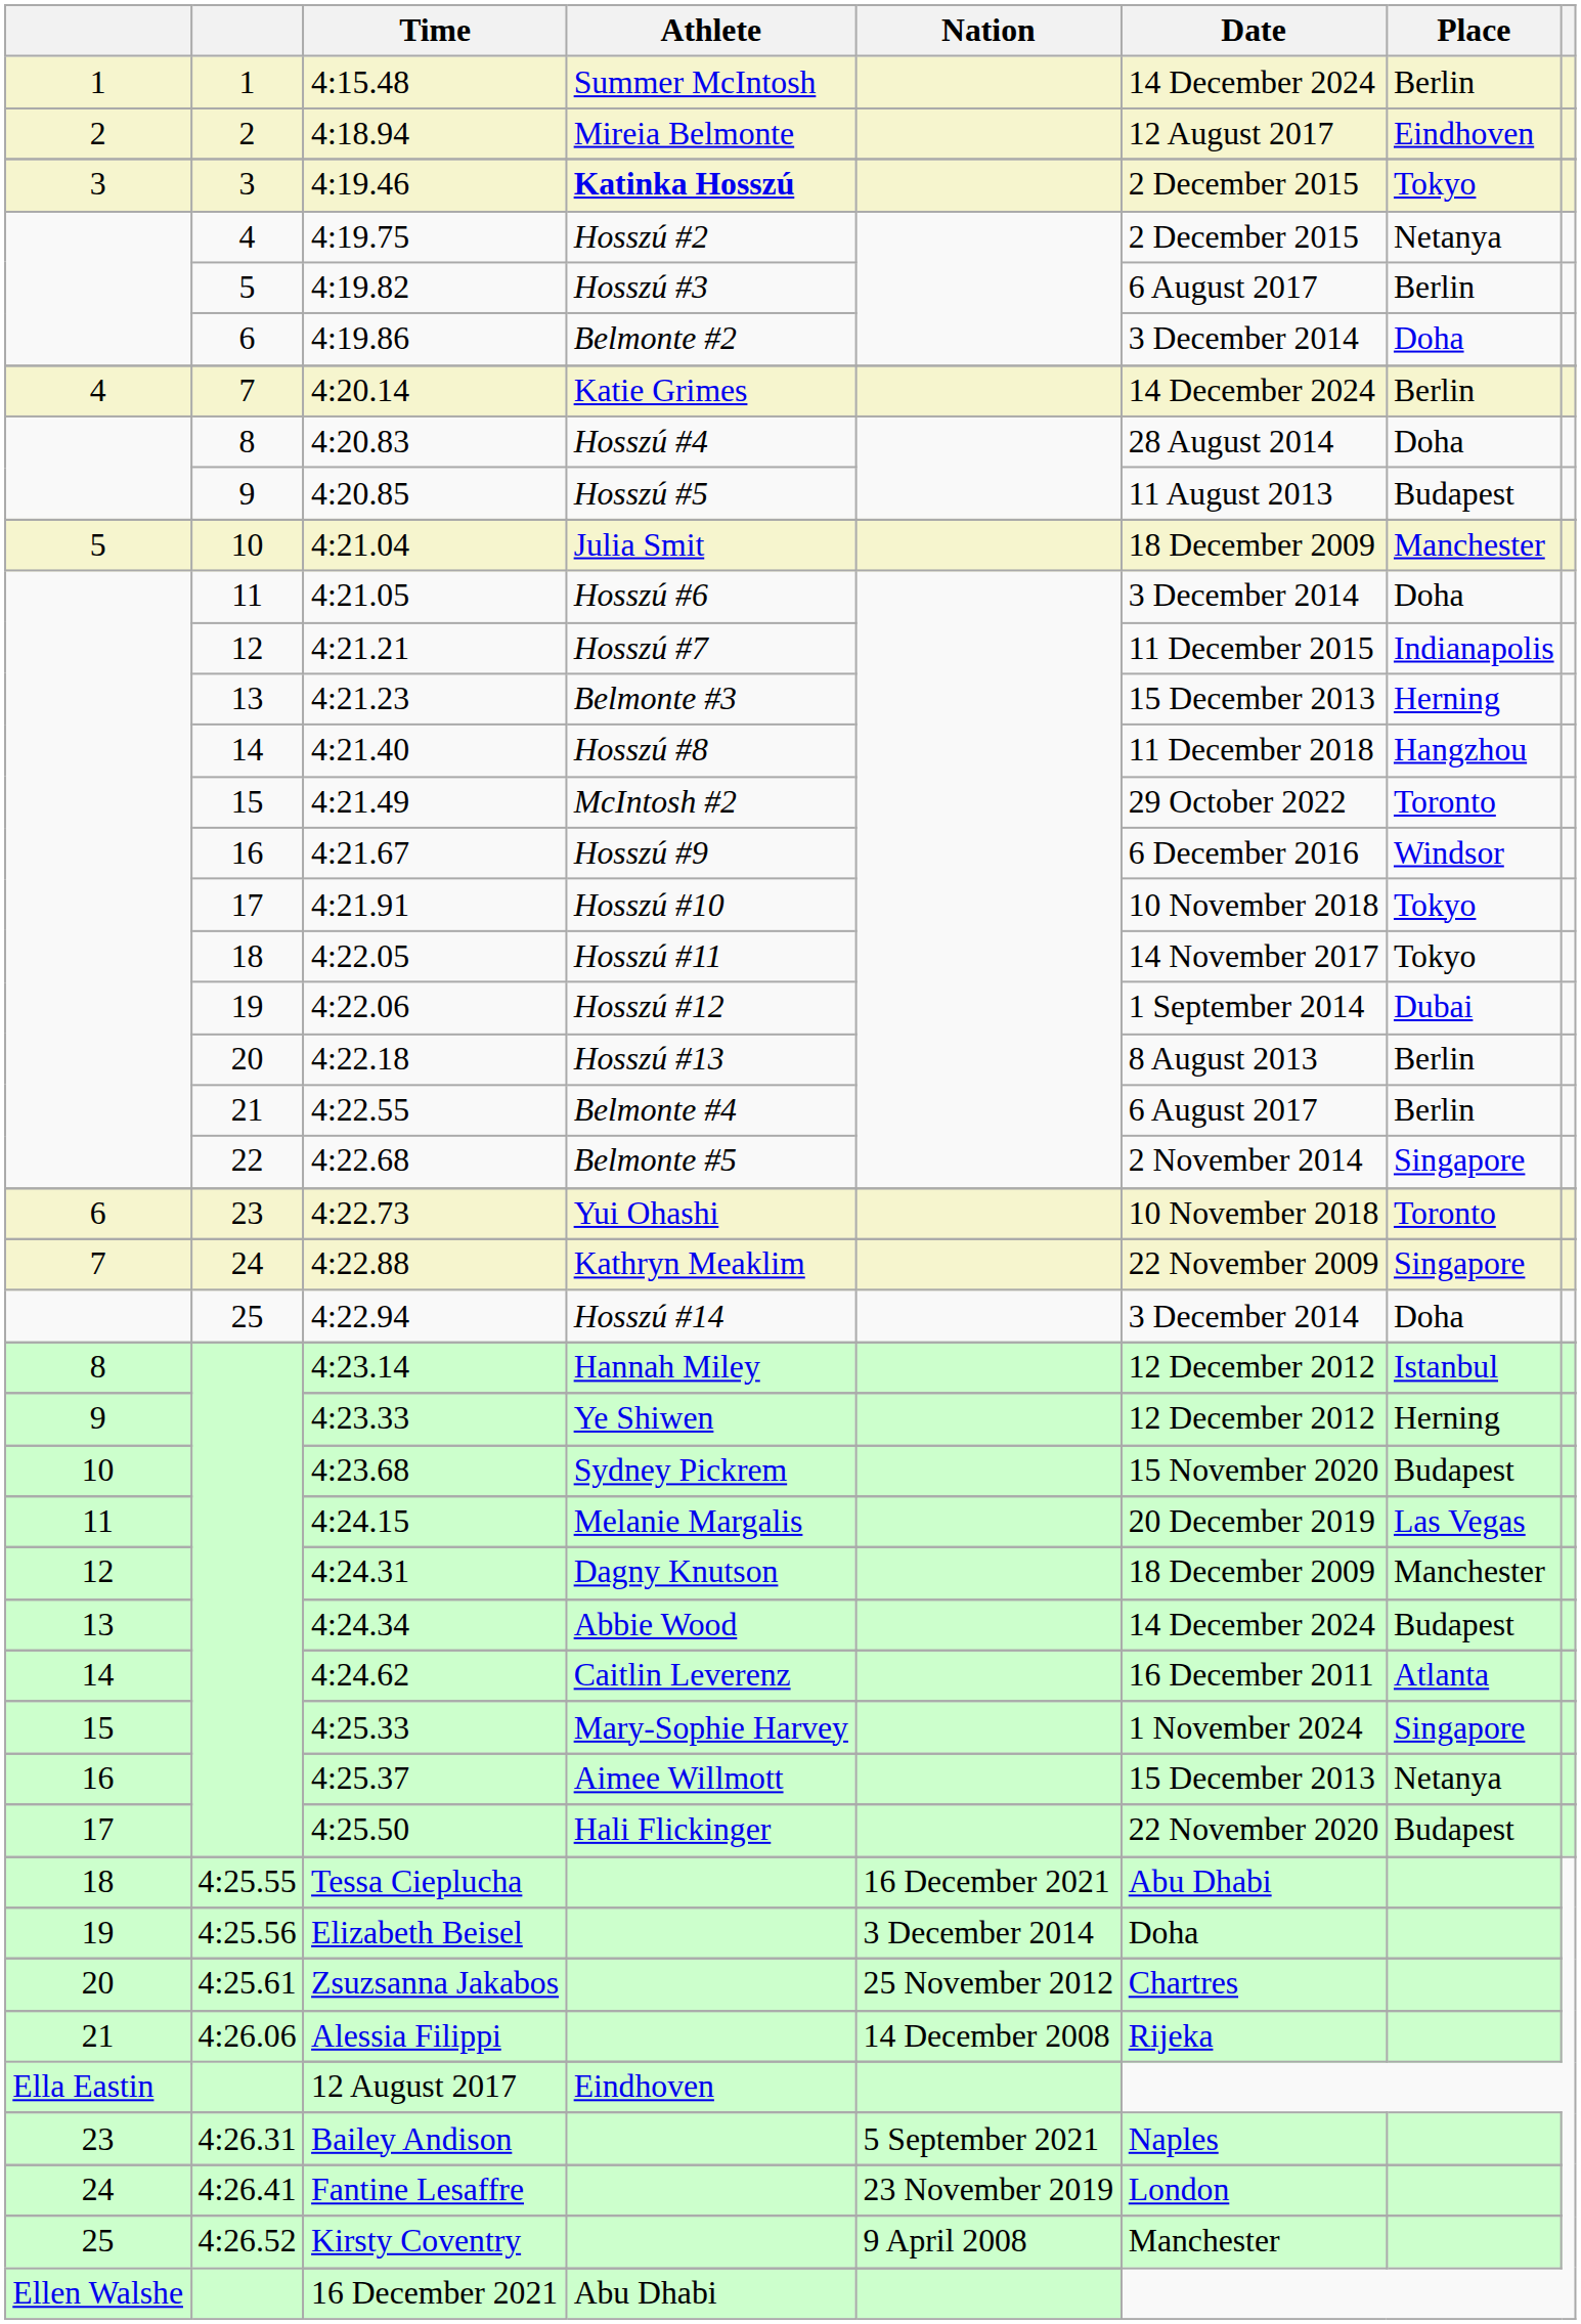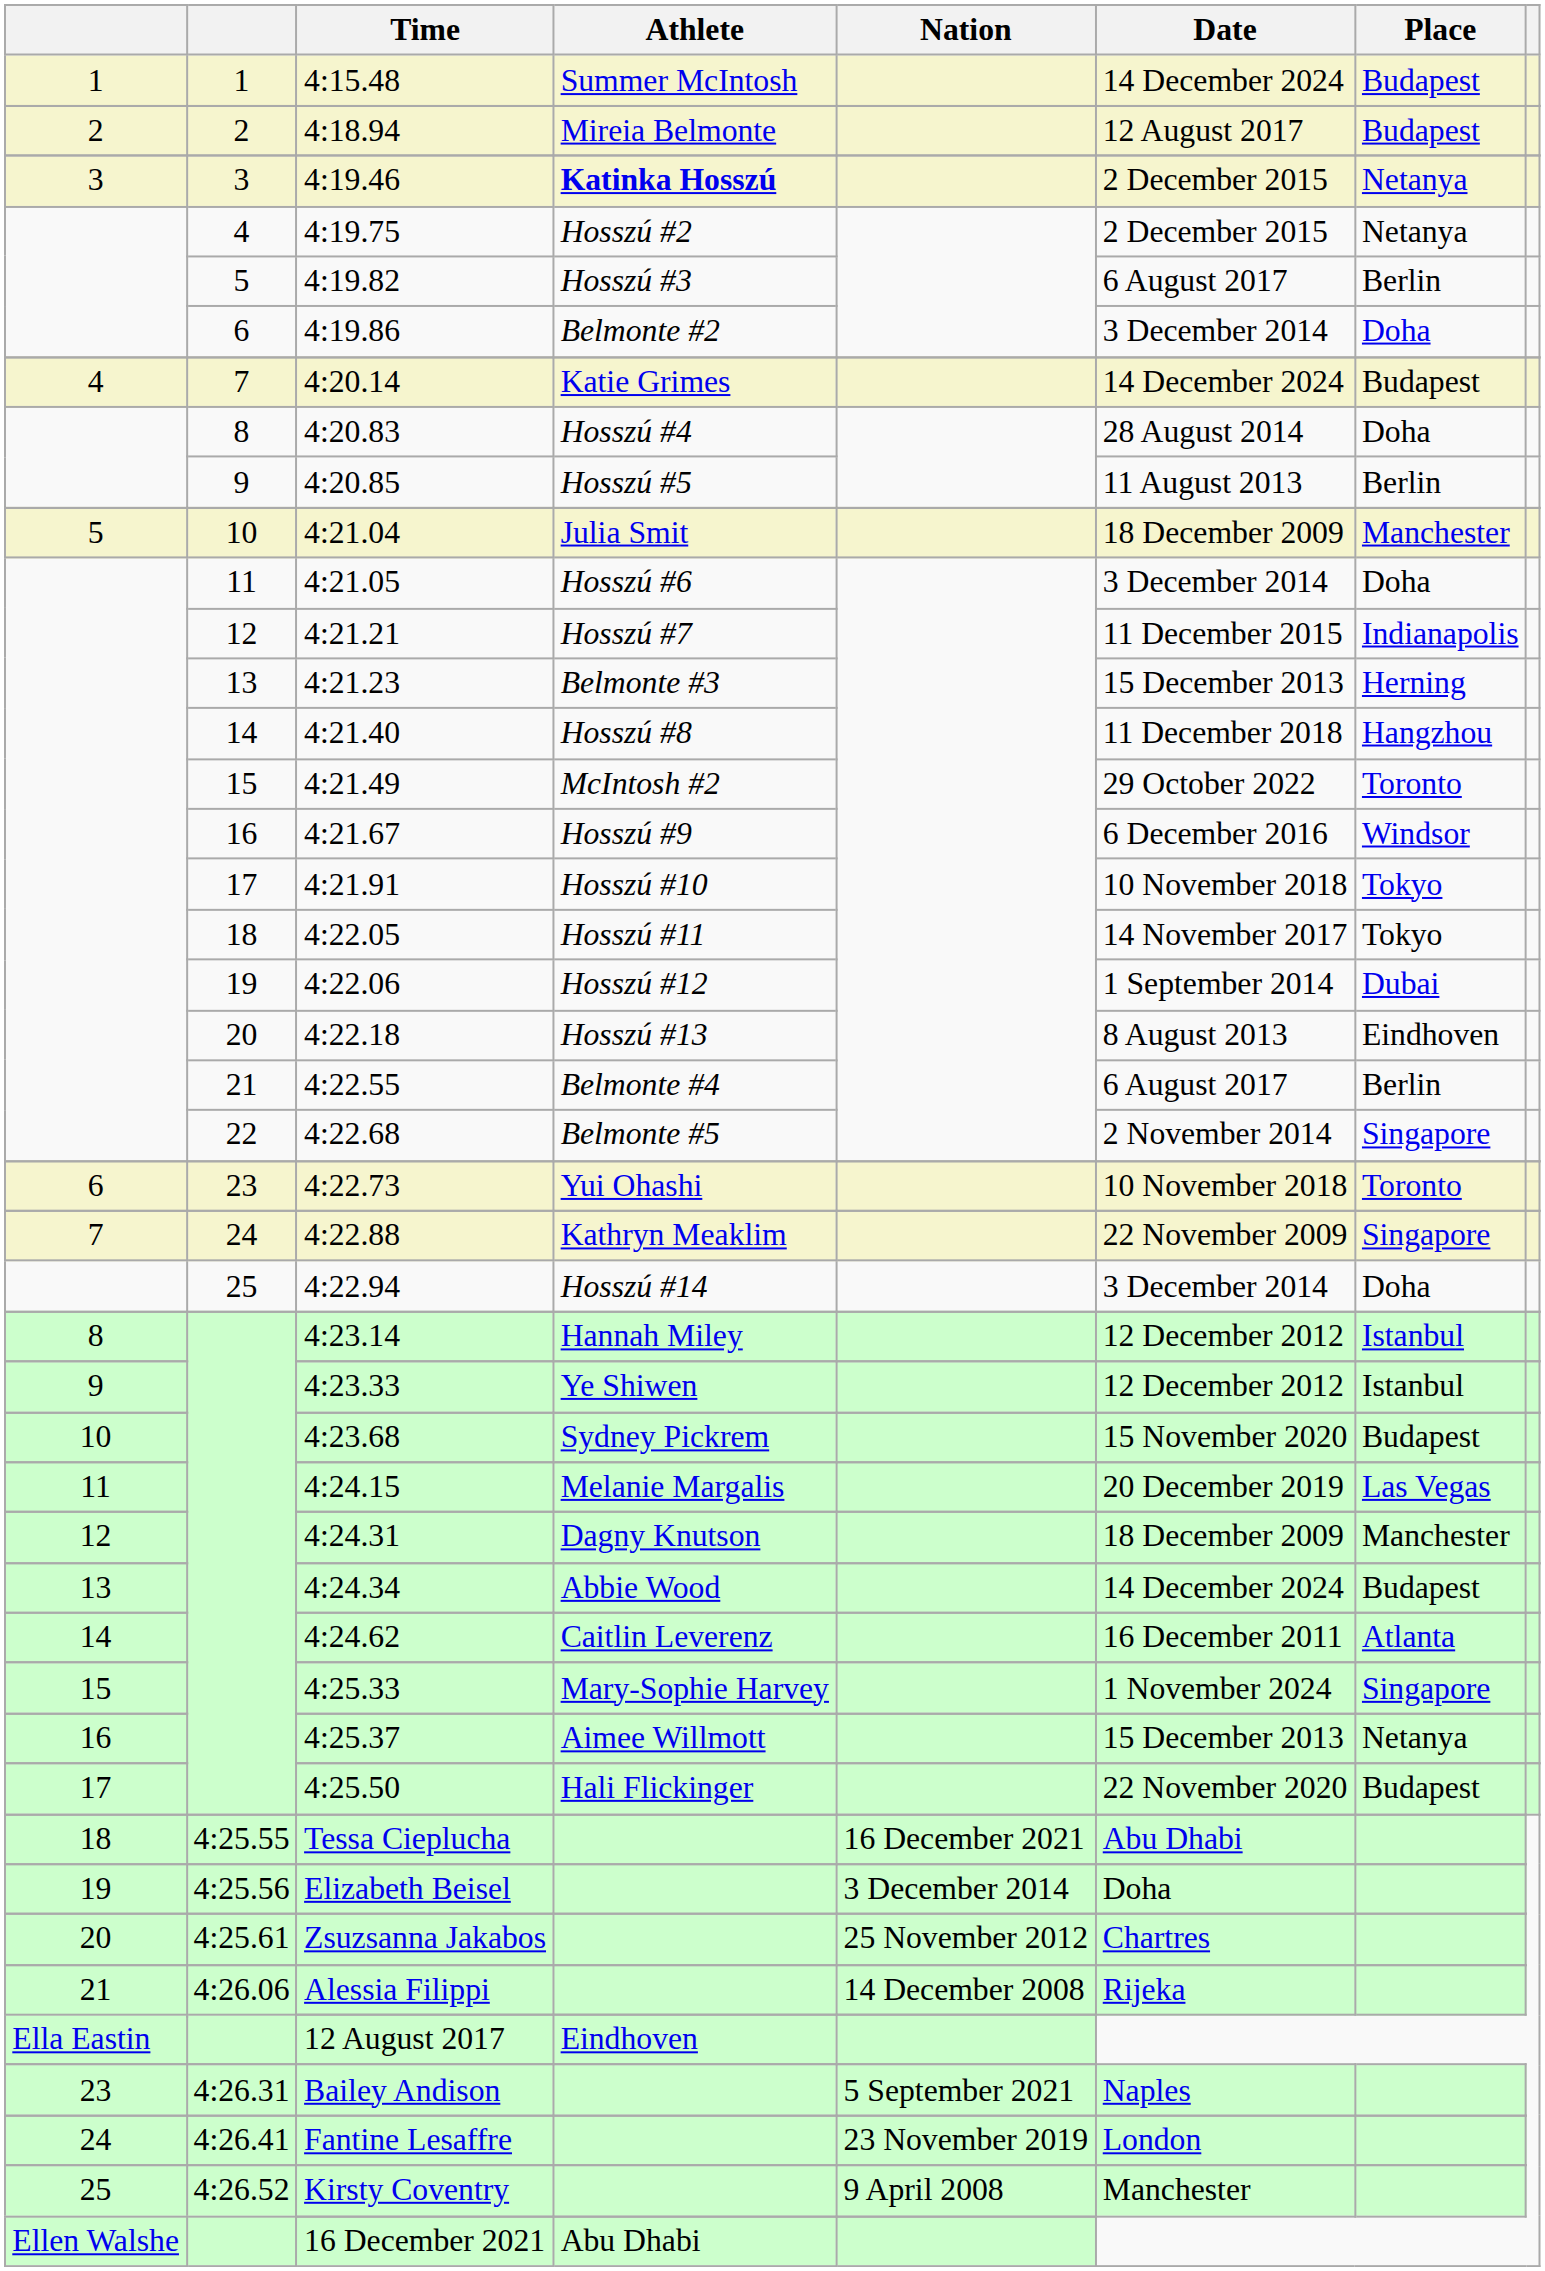4:15.48 | Place: Berlin -> Budapest
4:18.94 | Place: Eindhoven -> Budapest
4:19.46 | Place: Tokyo -> Netanya
4:20.14 | Place: Berlin -> Budapest
4:20.85 | Place: Budapest -> Berlin
4:22.18 | Place: Berlin -> Eindhoven
4:23.33 | Place: Herning -> Istanbul
